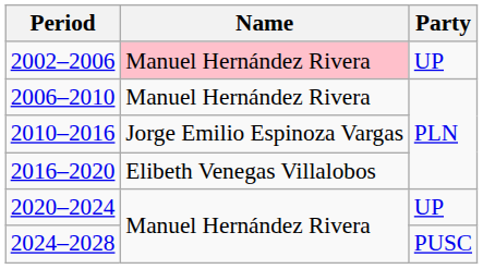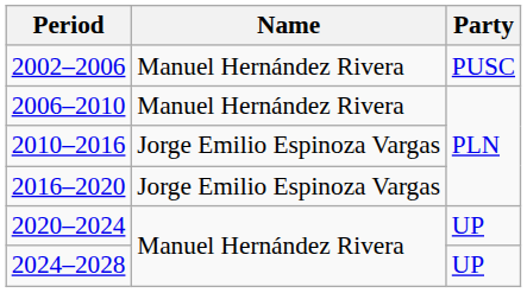2002–2006 | Name: pink background -> no background
2002–2006 | Party: UP -> PUSC
2016–2020 | Name: Elibeth Venegas Villalobos -> Jorge Emilio Espinoza Vargas
2024–2028 | Party: PUSC -> UP
